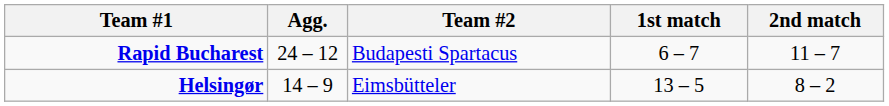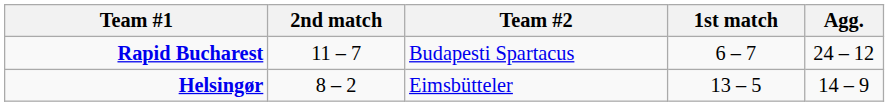columns swapped: Agg. <-> 2nd match
